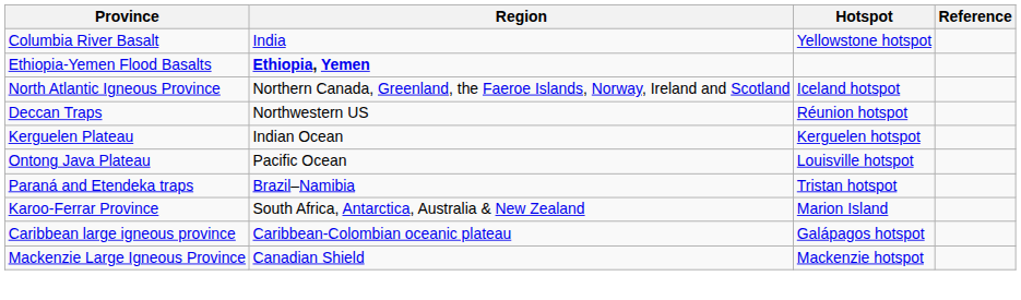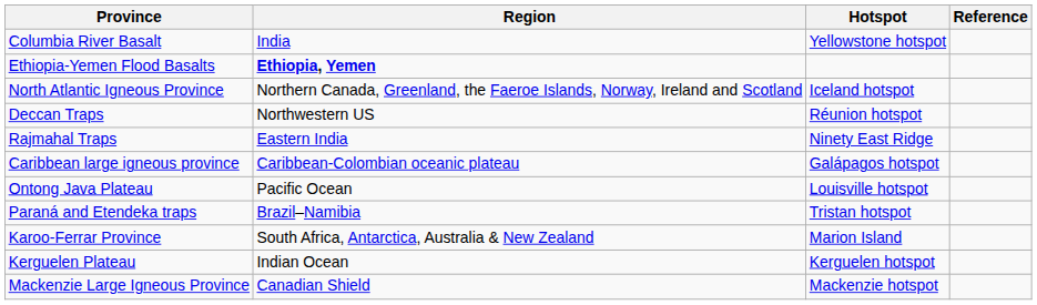+ row: Rajmahal Traps | Eastern India | Ninety East Ridge
rows swapped: Kerguelen Plateau <-> Caribbean large igneous province
